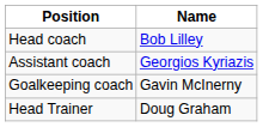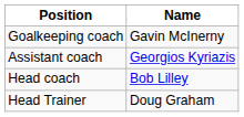rows swapped: Head coach <-> Goalkeeping coach
